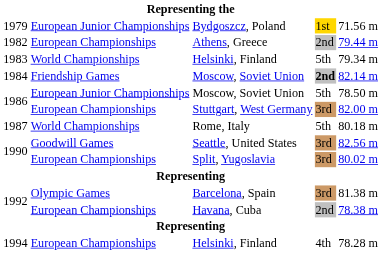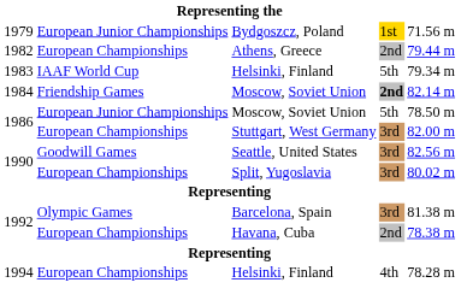1983 / Helsinki, Finland | column 2: World Championships -> IAAF World Cup
- row: 1987 | World Championships | Rome, Italy | 5th | 80.18 m
